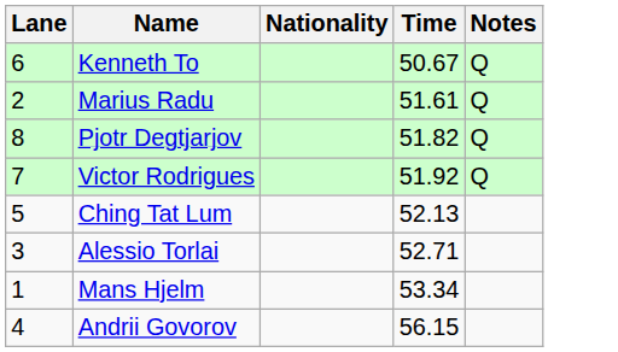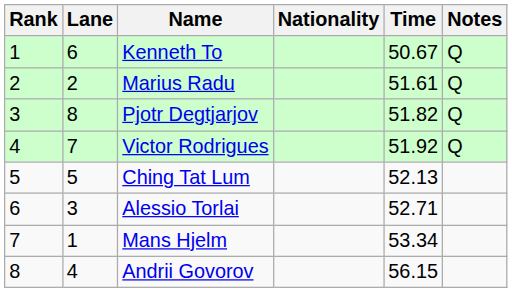+ column: Rank | 1 | 2 | 3 | 4 | 5 | 6 | 7 | 8
